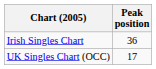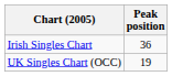UK Singles Chart (OCC) | Peak position: 17 -> 19
